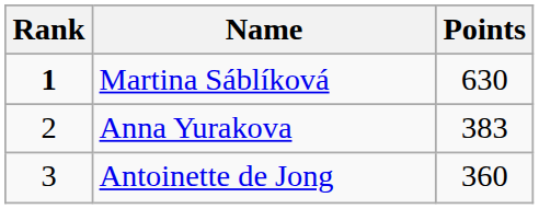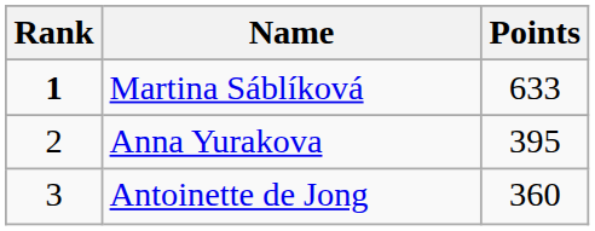Martina Sáblíková | Points: 630 -> 633
Anna Yurakova | Points: 383 -> 395
